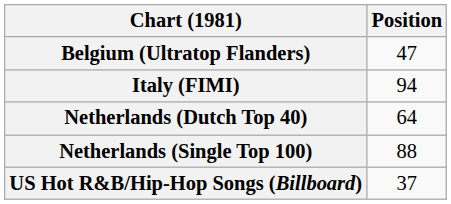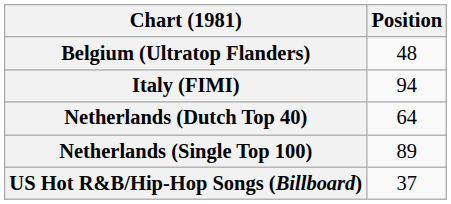Belgium (Ultratop Flanders) | Position: 47 -> 48
Netherlands (Single Top 100) | Position: 88 -> 89
